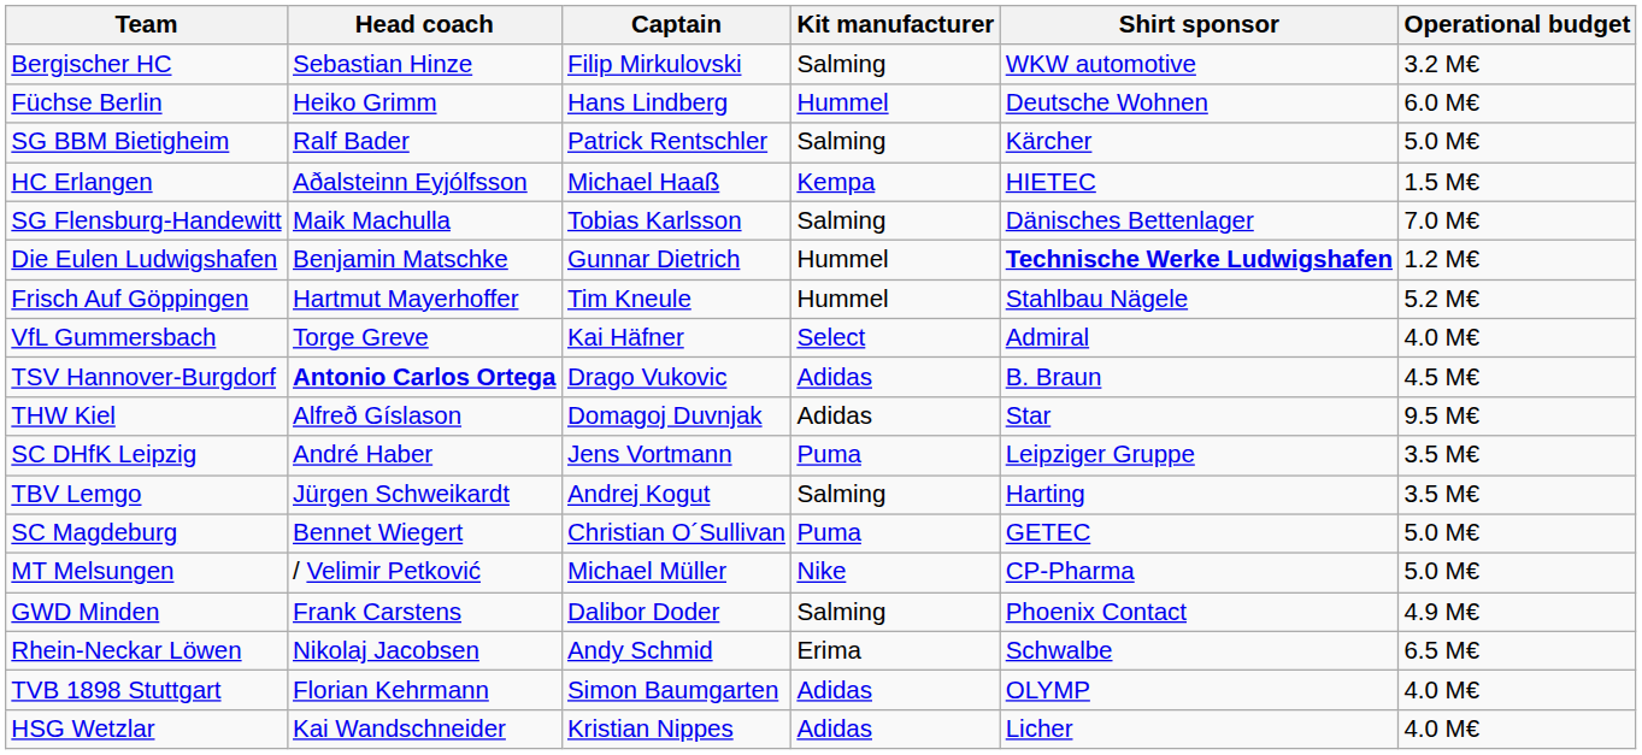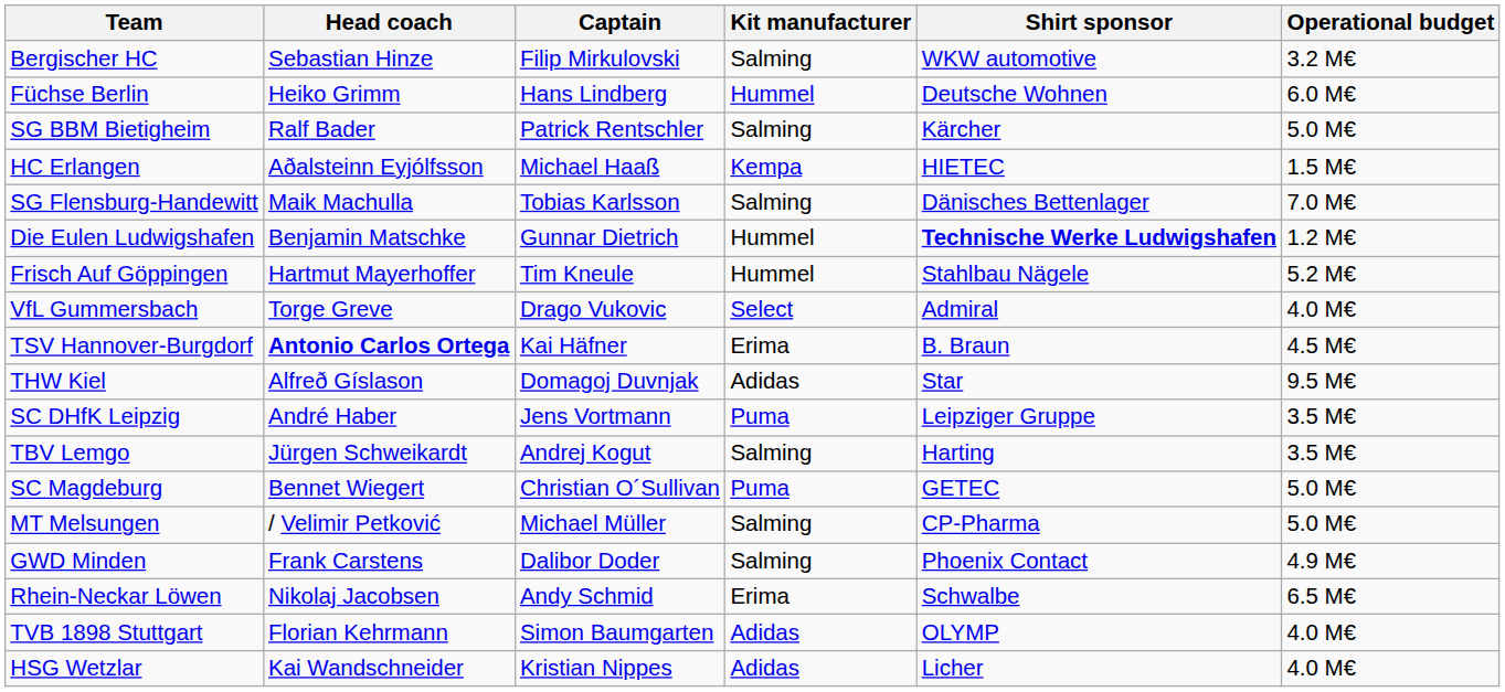VfL Gummersbach | Captain: Kai Häfner -> Drago Vukovic
TSV Hannover-Burgdorf | Captain: Drago Vukovic -> Kai Häfner
TSV Hannover-Burgdorf | Kit manufacturer: Adidas -> Erima
MT Melsungen | Kit manufacturer: Nike -> Salming
